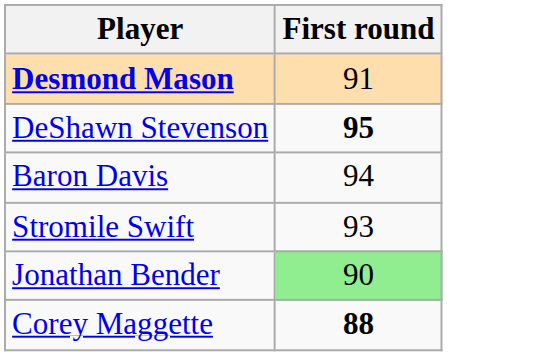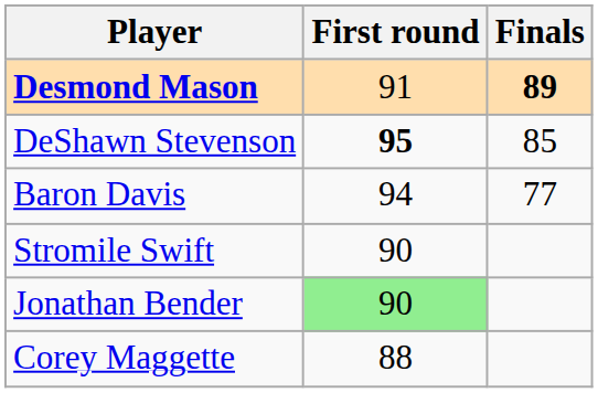+ column: Finals | 89 | 85 | 77
Stromile Swift | First round: 93 -> 90
Corey Maggette | First round: bold -> normal
